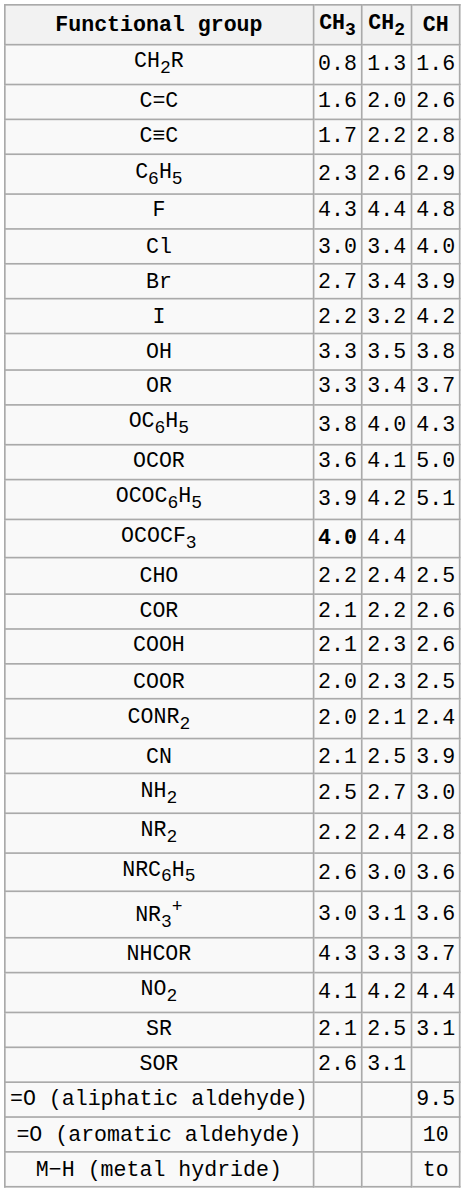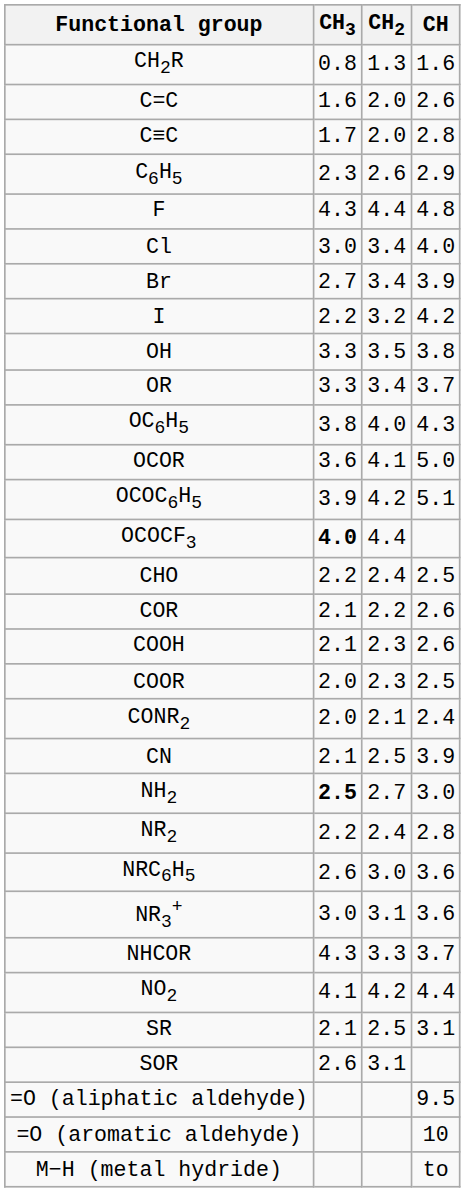C≡C | CH2: 2.2 -> 2.0
NH2 | CH3: normal -> bold
